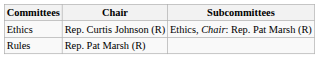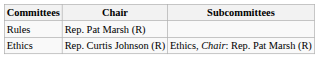rows swapped: Rules <-> Ethics
